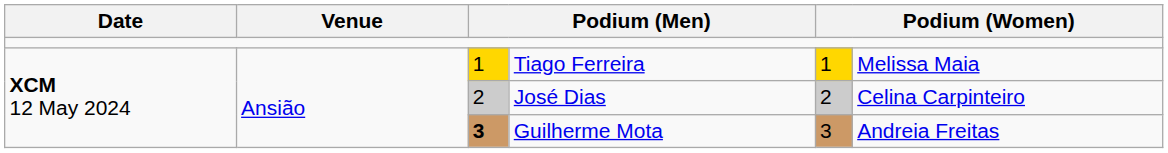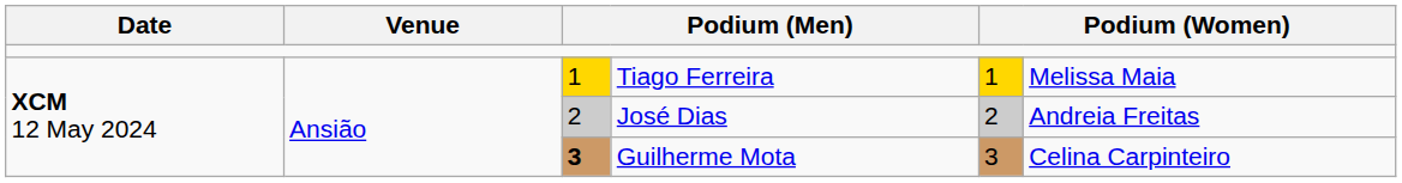José Dias | column 6: Celina Carpinteiro -> Andreia Freitas
Guilherme Mota | column 6: Andreia Freitas -> Celina Carpinteiro
